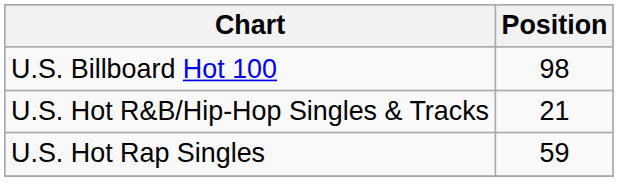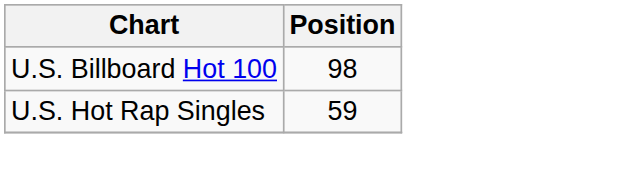- row: U.S. Hot R&B/Hip-Hop Singles & Tracks | 21
